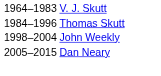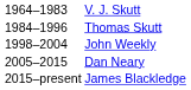+ row: 2015–present | James Blackledge
